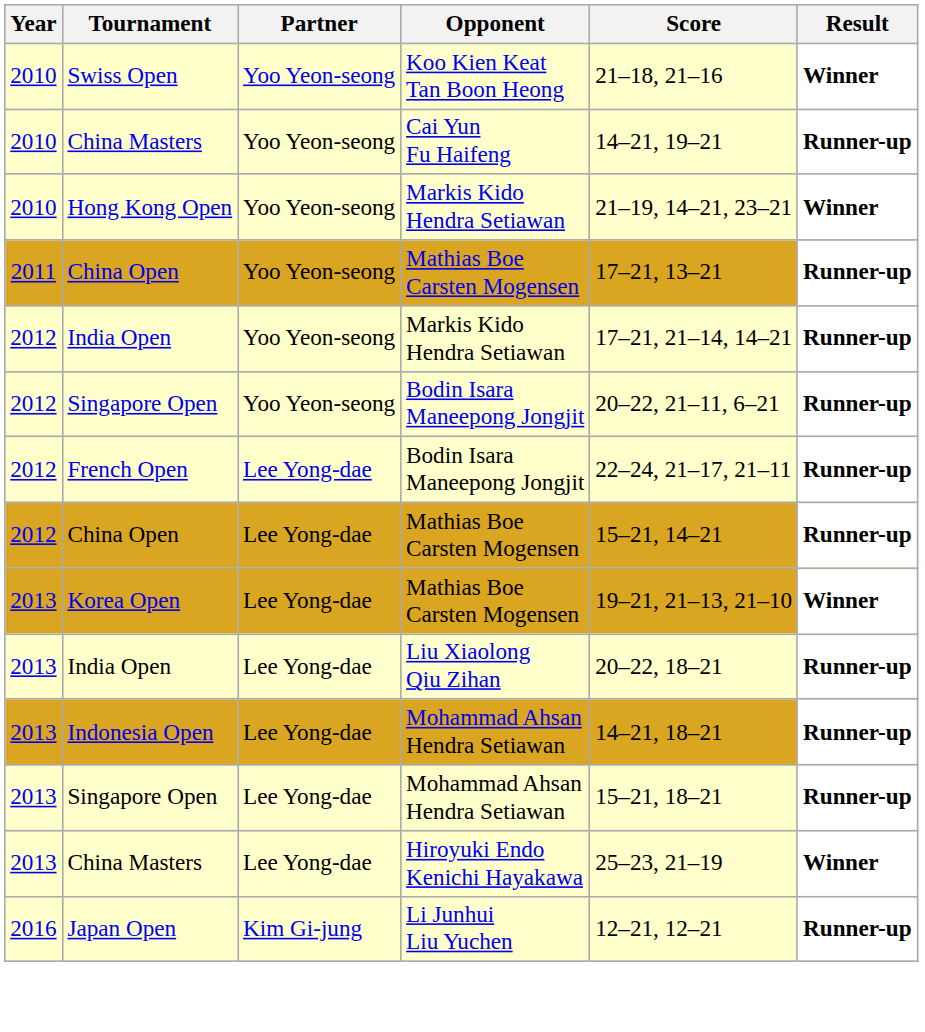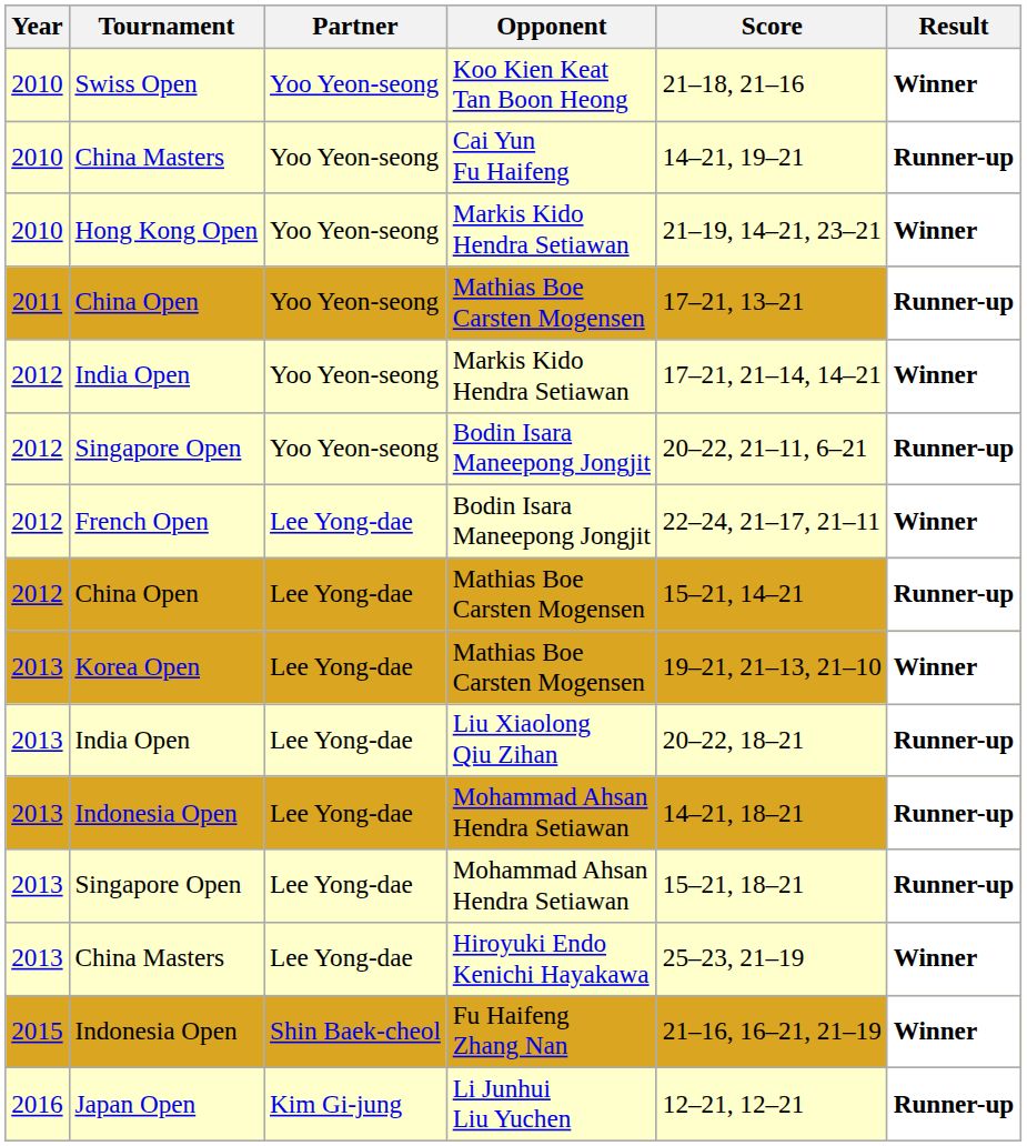2012 / India Open | Result: Runner-up -> Winner
French Open | Result: Runner-up -> Winner
+ row: 2015 | Indonesia Open | Shin Baek-cheol | Fu Haifeng Zhang Nan | 21–16, 16–21, 21–19 | Winner
